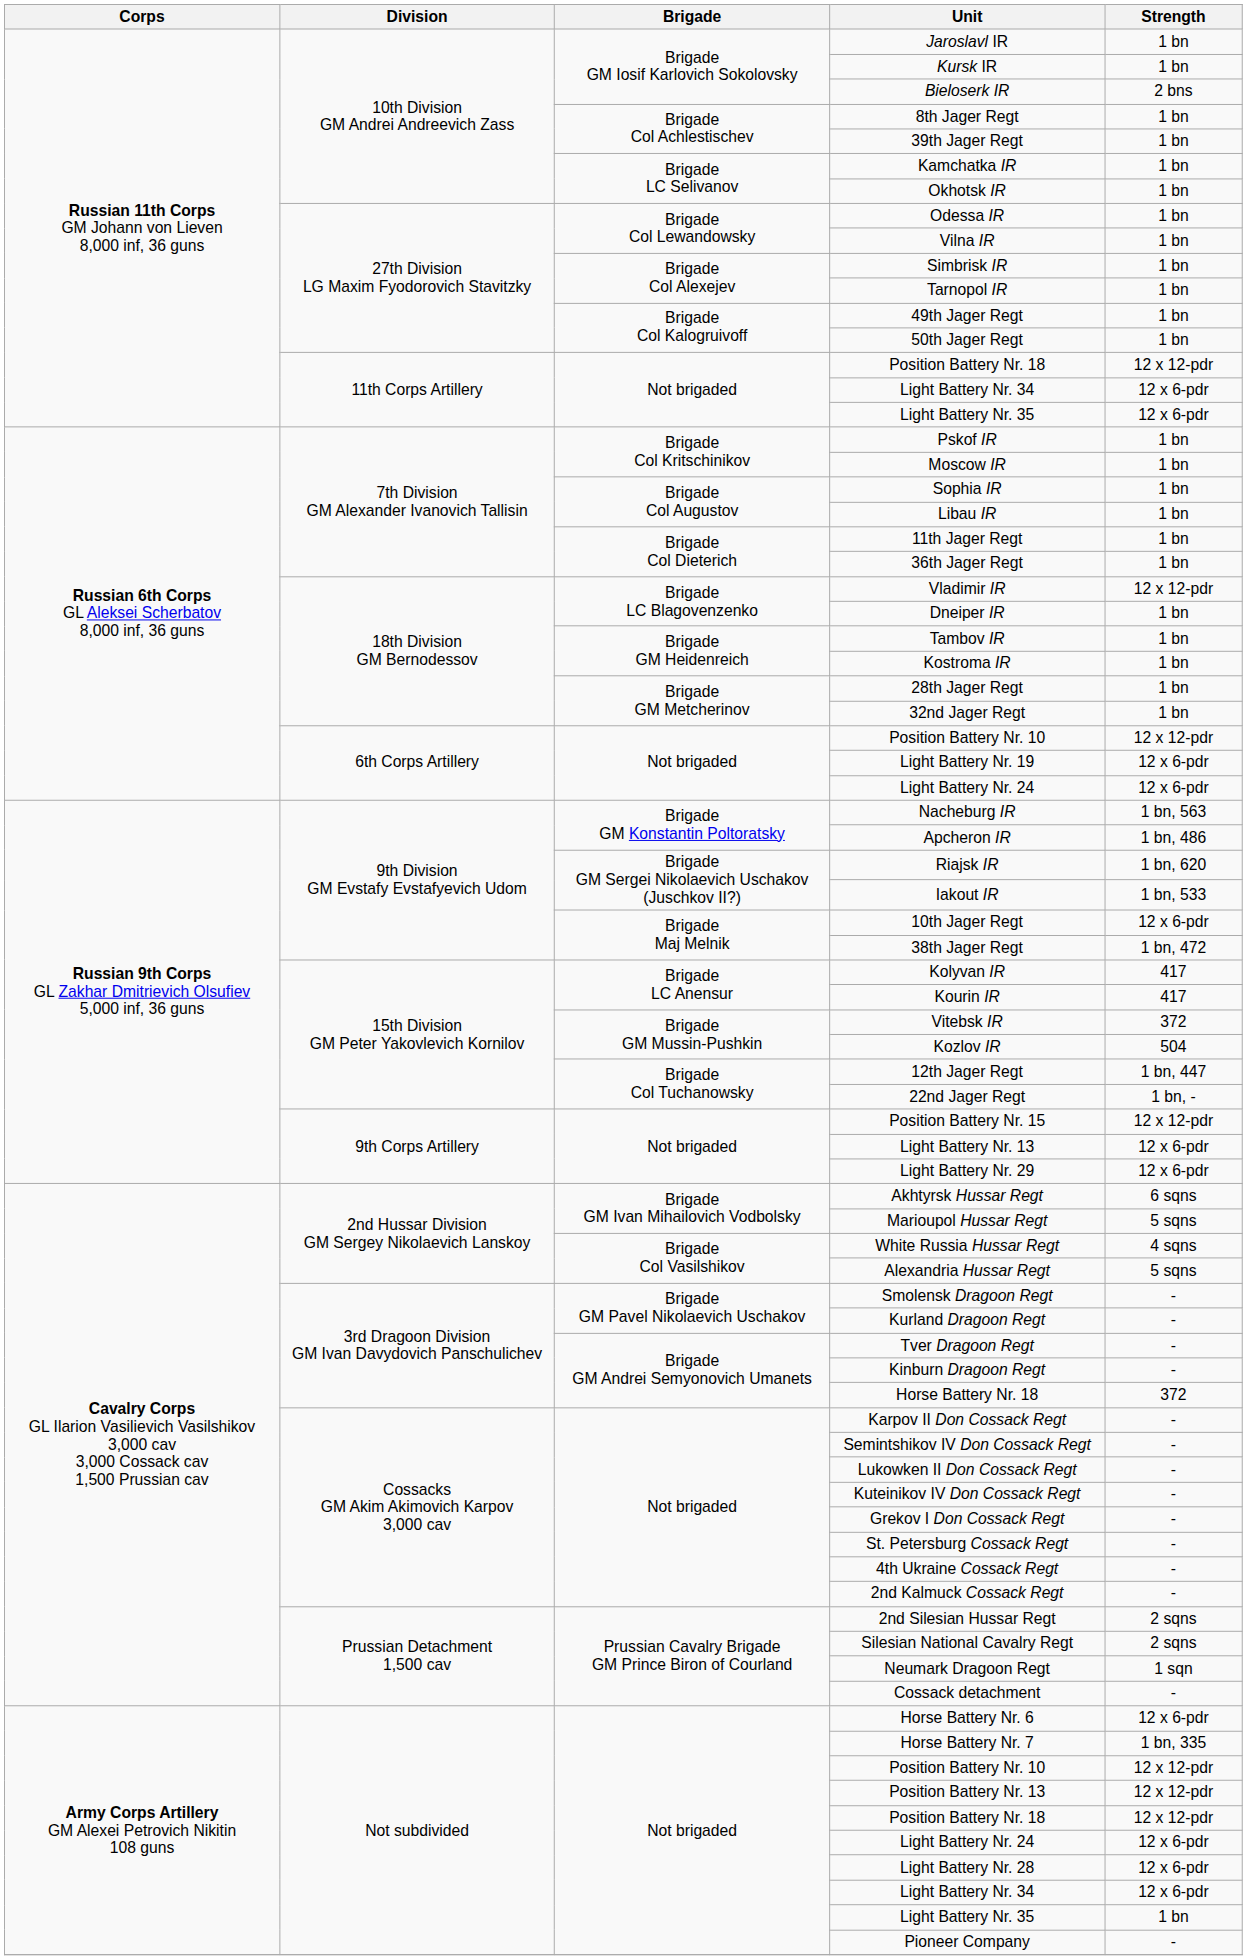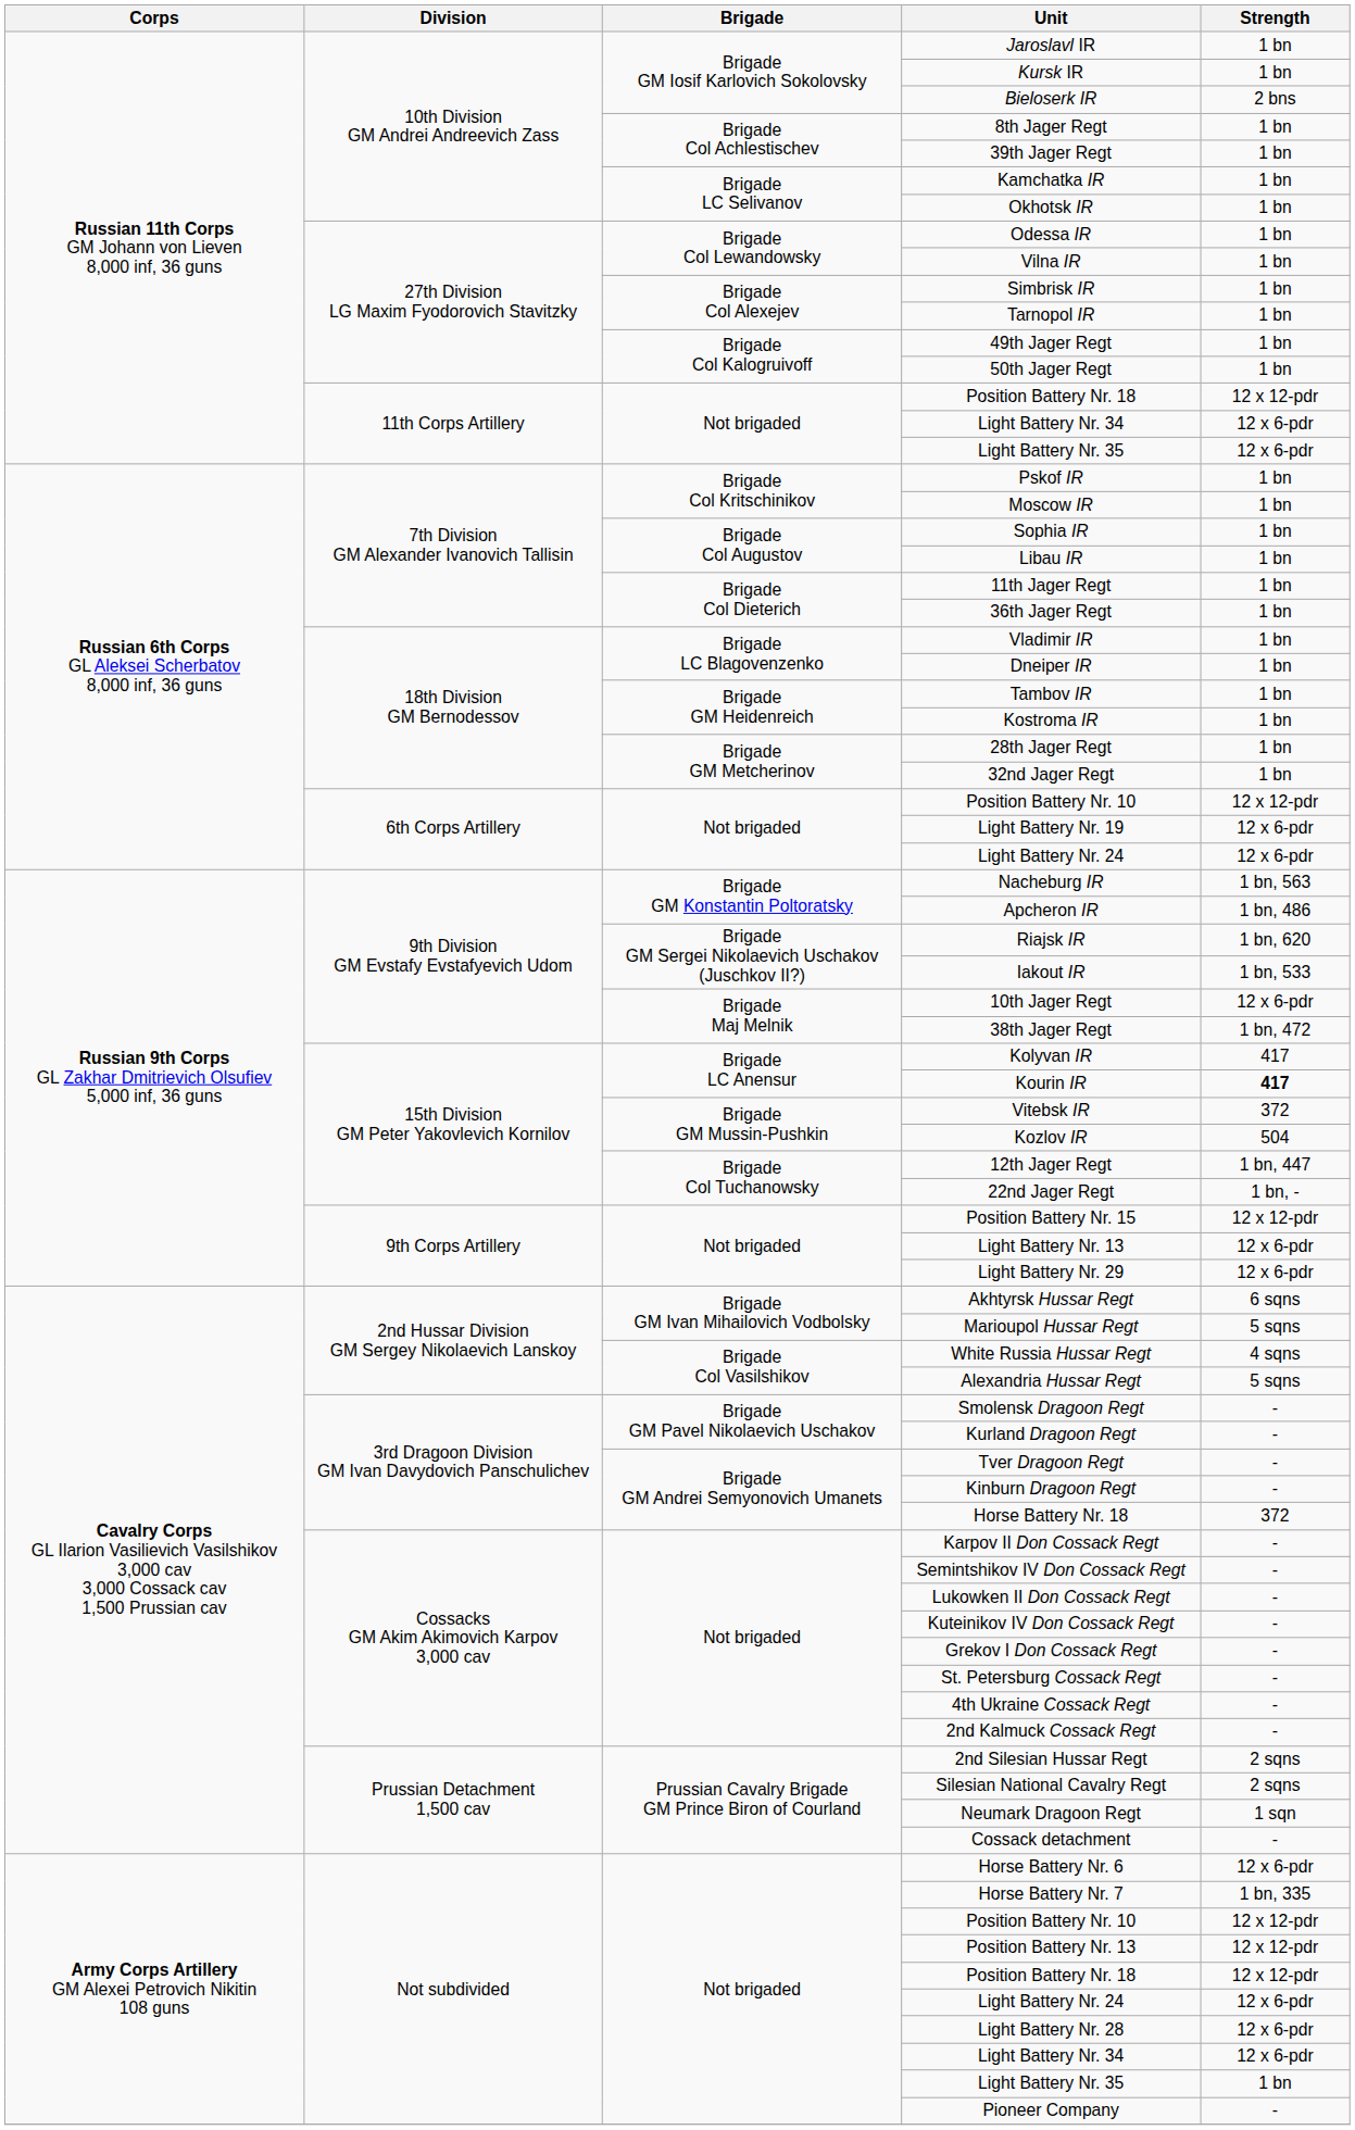Vladimir IR | Strength: 12 x 12-pdr -> 1 bn
Kourin IR | Strength: normal -> bold
